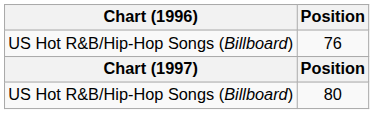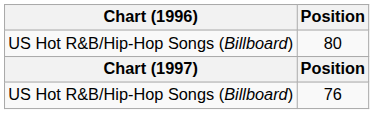rows swapped: 80 <-> 76
